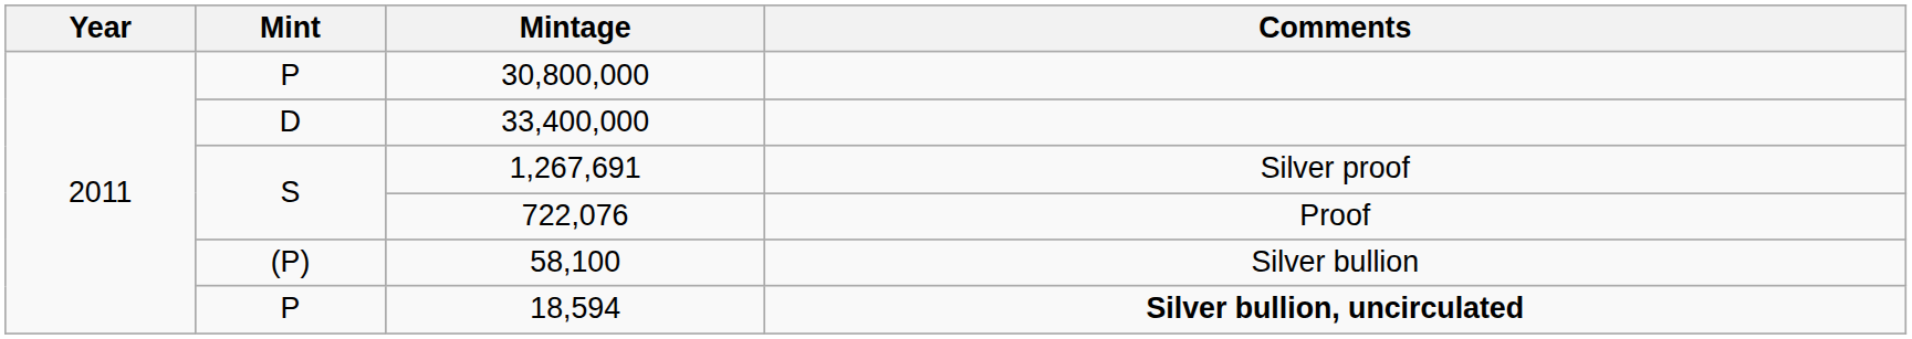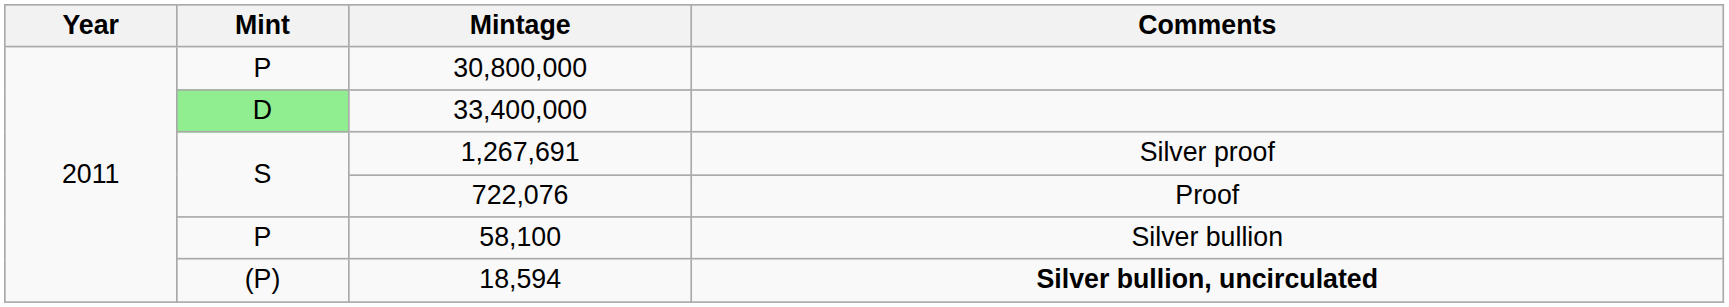33,400,000 | Mint: no background -> lightgreen background
58,100 | Mint: (P) -> P
18,594 | Mint: P -> (P)
